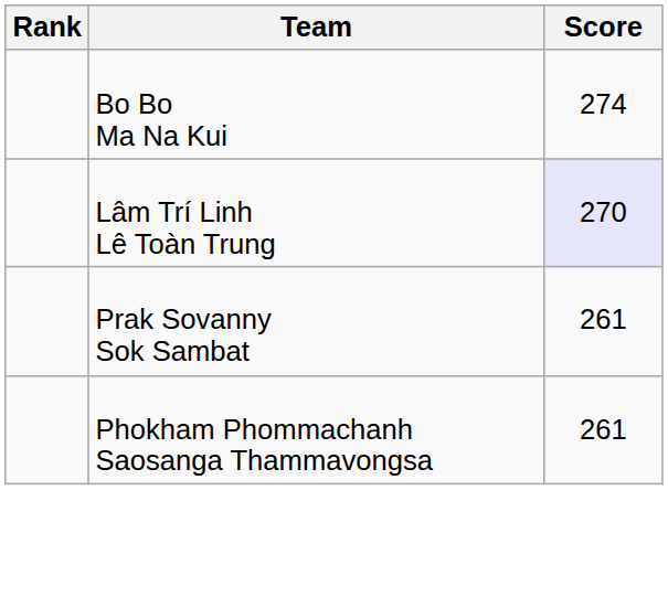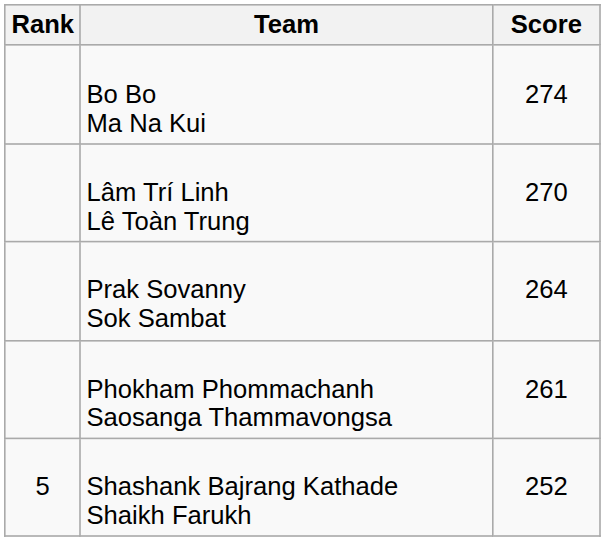Lâm Trí Linh Lê Toàn Trung | Score: lavender background -> no background
Prak Sovanny Sok Sambat | Score: 261 -> 264
+ row: 5 | Shashank Bajrang Kathade Shaikh Farukh | 252
